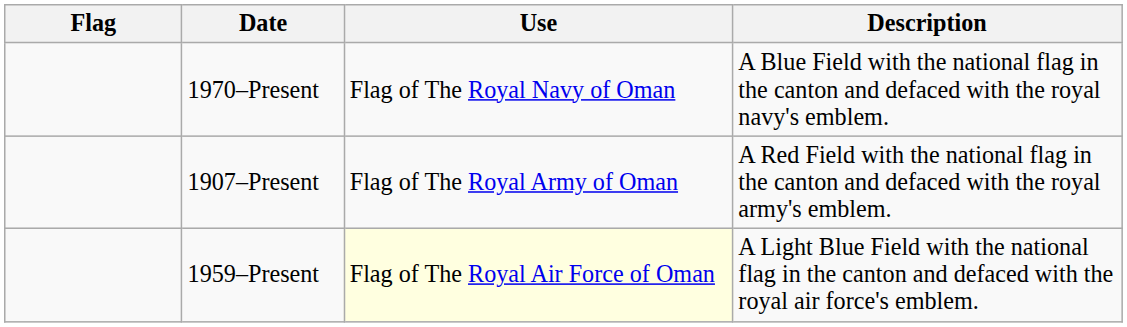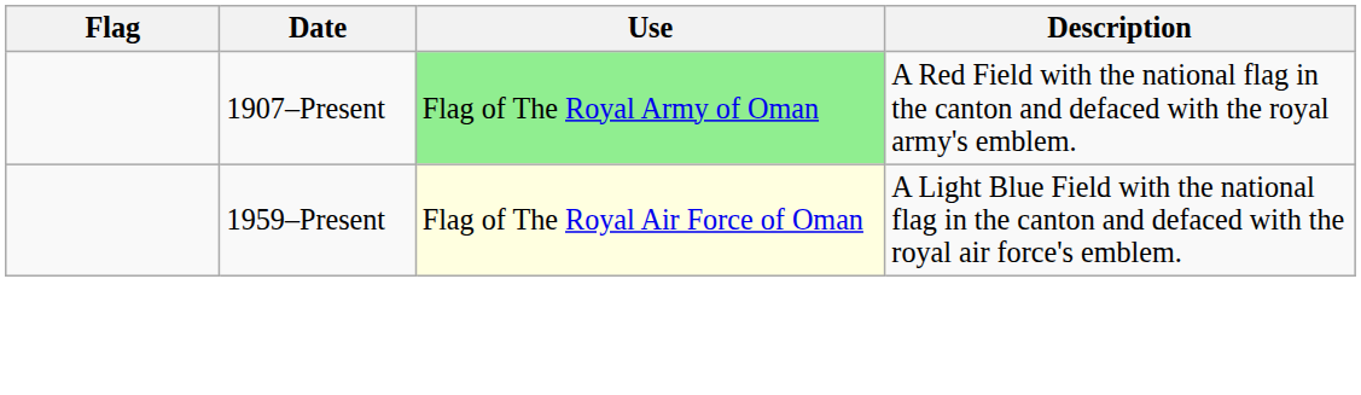- row: 1970–Present | Flag of The Royal Navy of Oman | A Blue Field with the national flag in the canton and defaced with the royal navy's emblem.
1907–Present | Use: no background -> lightgreen background
